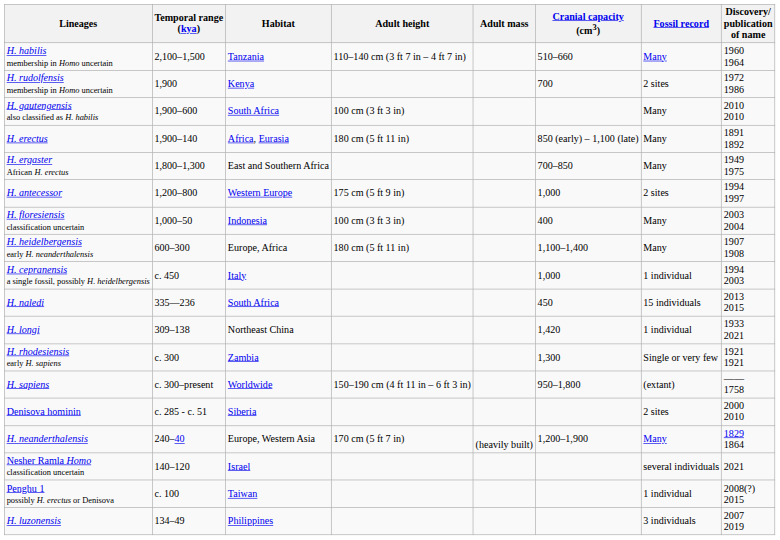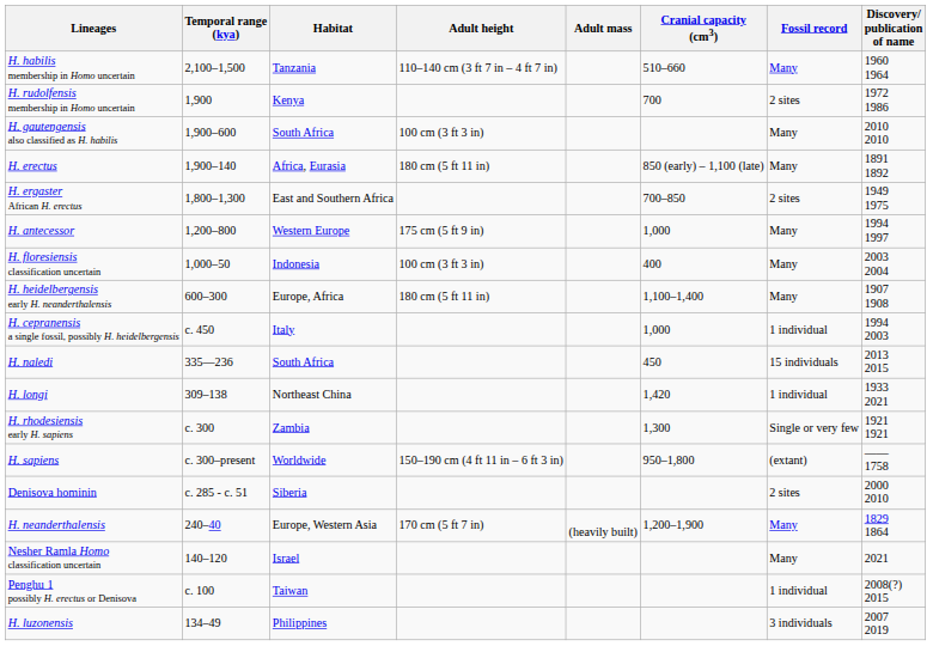H. ergaster African H. erectus | Fossil record: Many -> 2 sites
H. antecessor | Fossil record: 2 sites -> Many
Nesher Ramla Homo classification uncertain | Fossil record: several individuals -> Many
